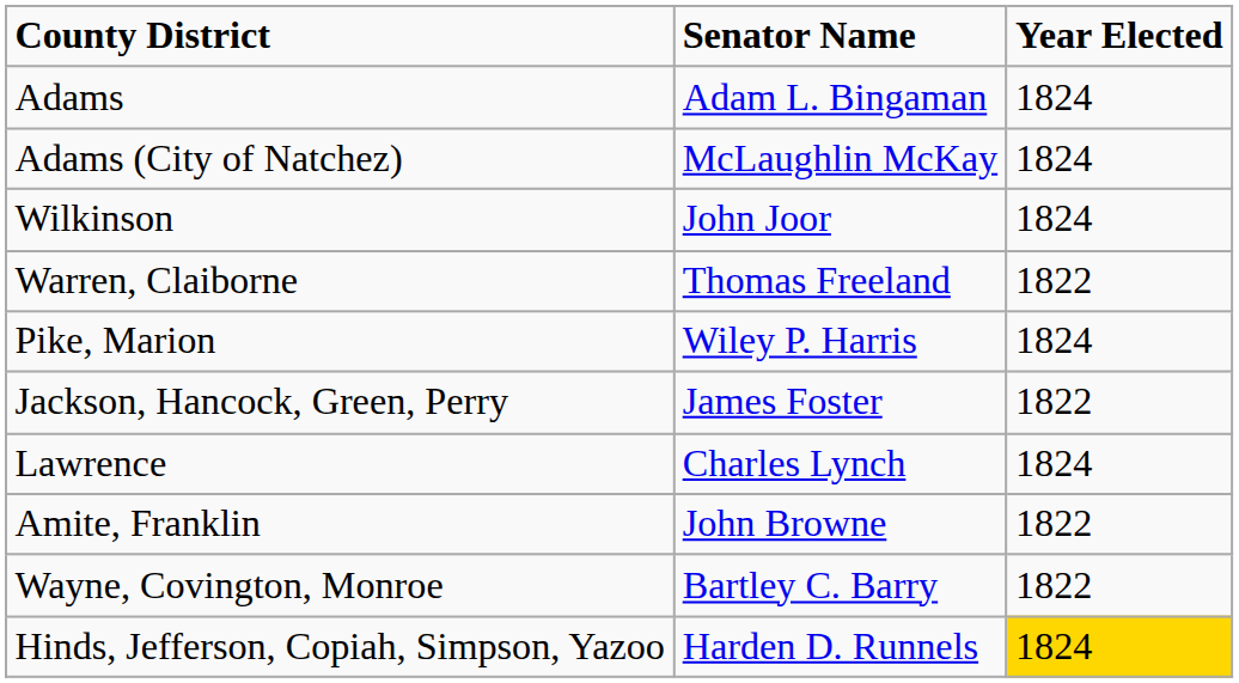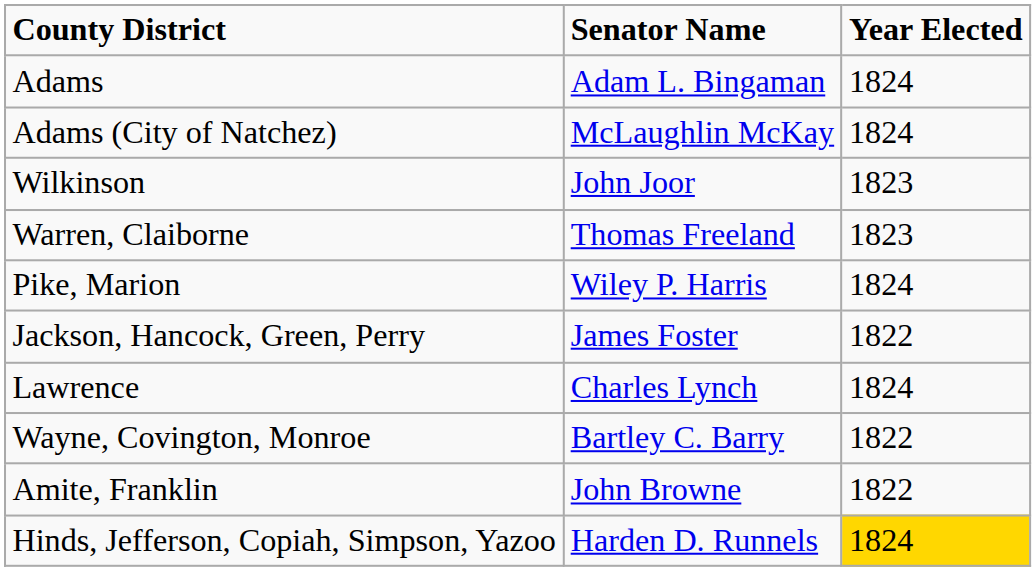Wilkinson | Year Elected: 1824 -> 1823
Warren, Claiborne | Year Elected: 1822 -> 1823
rows swapped: Wayne, Covington, Monroe <-> Amite, Franklin
